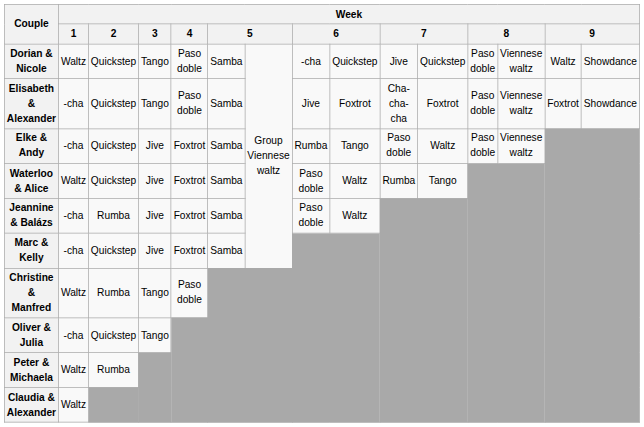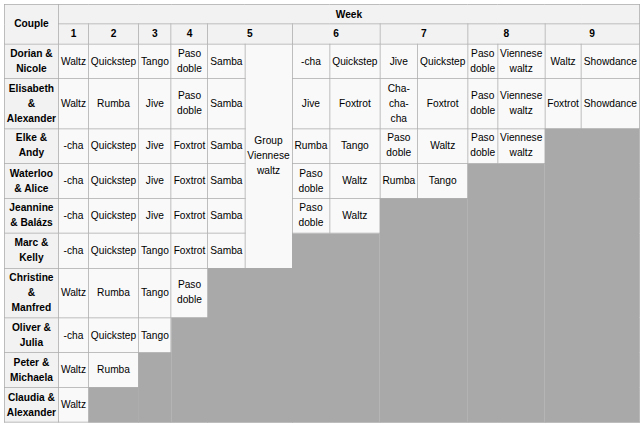Elisabeth & Alexander | Week / 1: -cha -> Waltz
Elisabeth & Alexander | Week / 2: Quickstep -> Rumba
Elisabeth & Alexander | Week / 3: Tango -> Jive
Waterloo & Alice | Week / 1: Waltz -> -cha
Jeannine & Balázs | Week / 2: Rumba -> Quickstep
Marc & Kelly | Week / 3: Jive -> Tango
